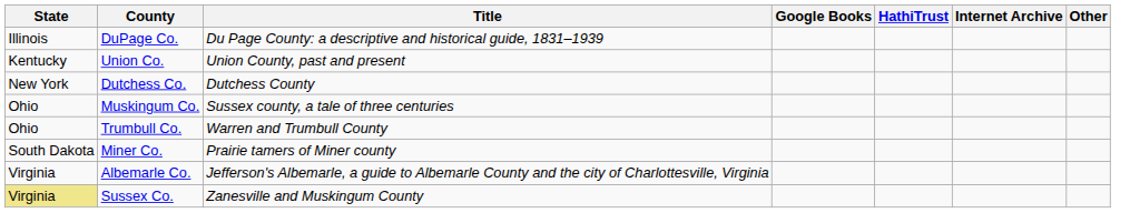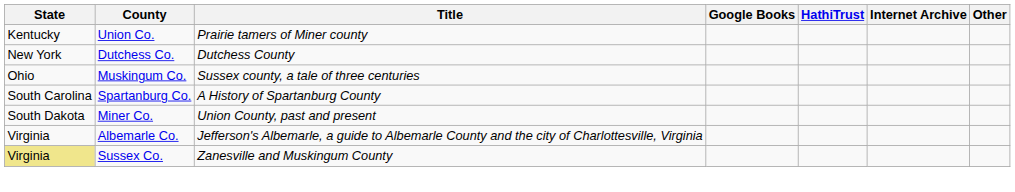- row: Illinois | DuPage Co. | Du Page County: a descriptive and historical guide, 1831–1939
Union Co. | Title: Union County, past and present -> Prairie tamers of Miner county
- row: Ohio | Trumbull Co. | Warren and Trumbull County
+ row: South Carolina | Spartanburg Co. | A History of Spartanburg County
Miner Co. | Title: Prairie tamers of Miner county -> Union County, past and present
